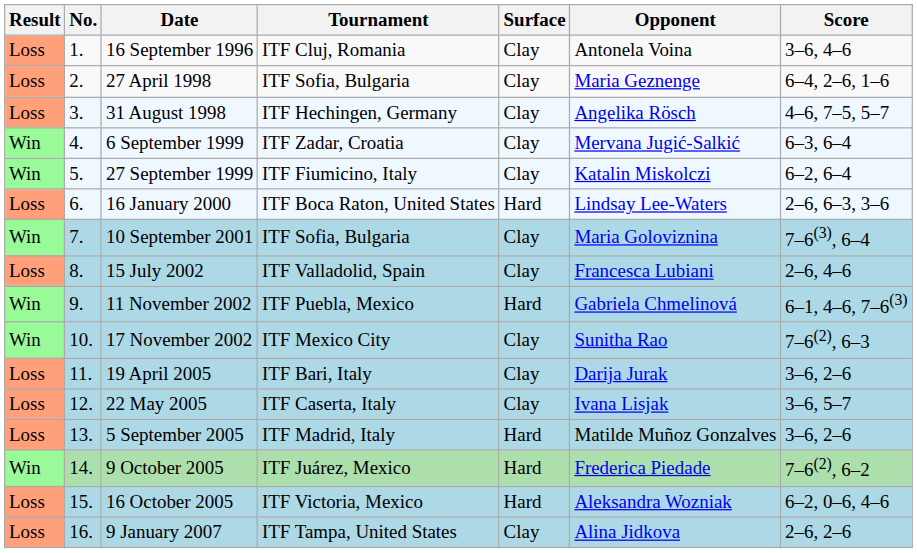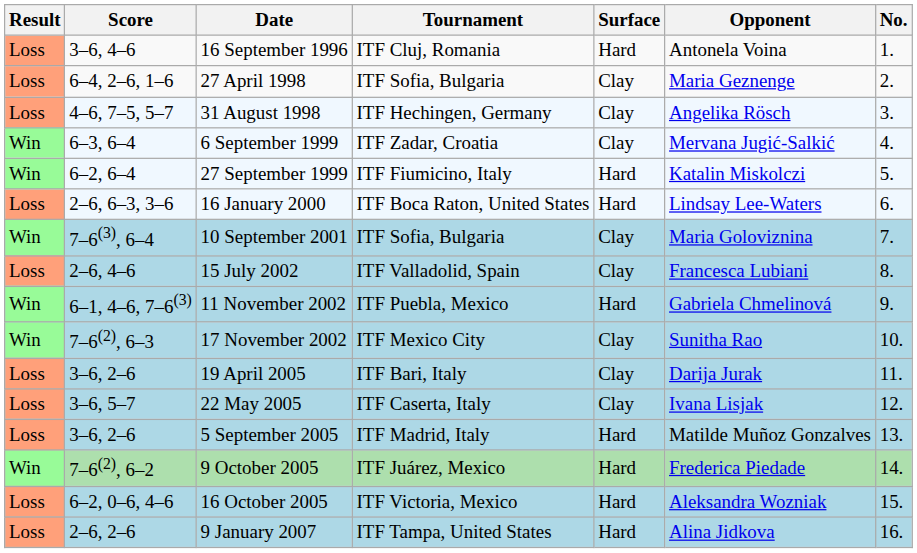columns swapped: No. <-> Score
16 September 1996 | Surface: Clay -> Hard
27 September 1999 | Surface: Clay -> Hard
9 January 2007 | Surface: Clay -> Hard
